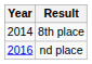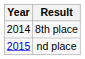nd place | Year: 2016 -> 2015
